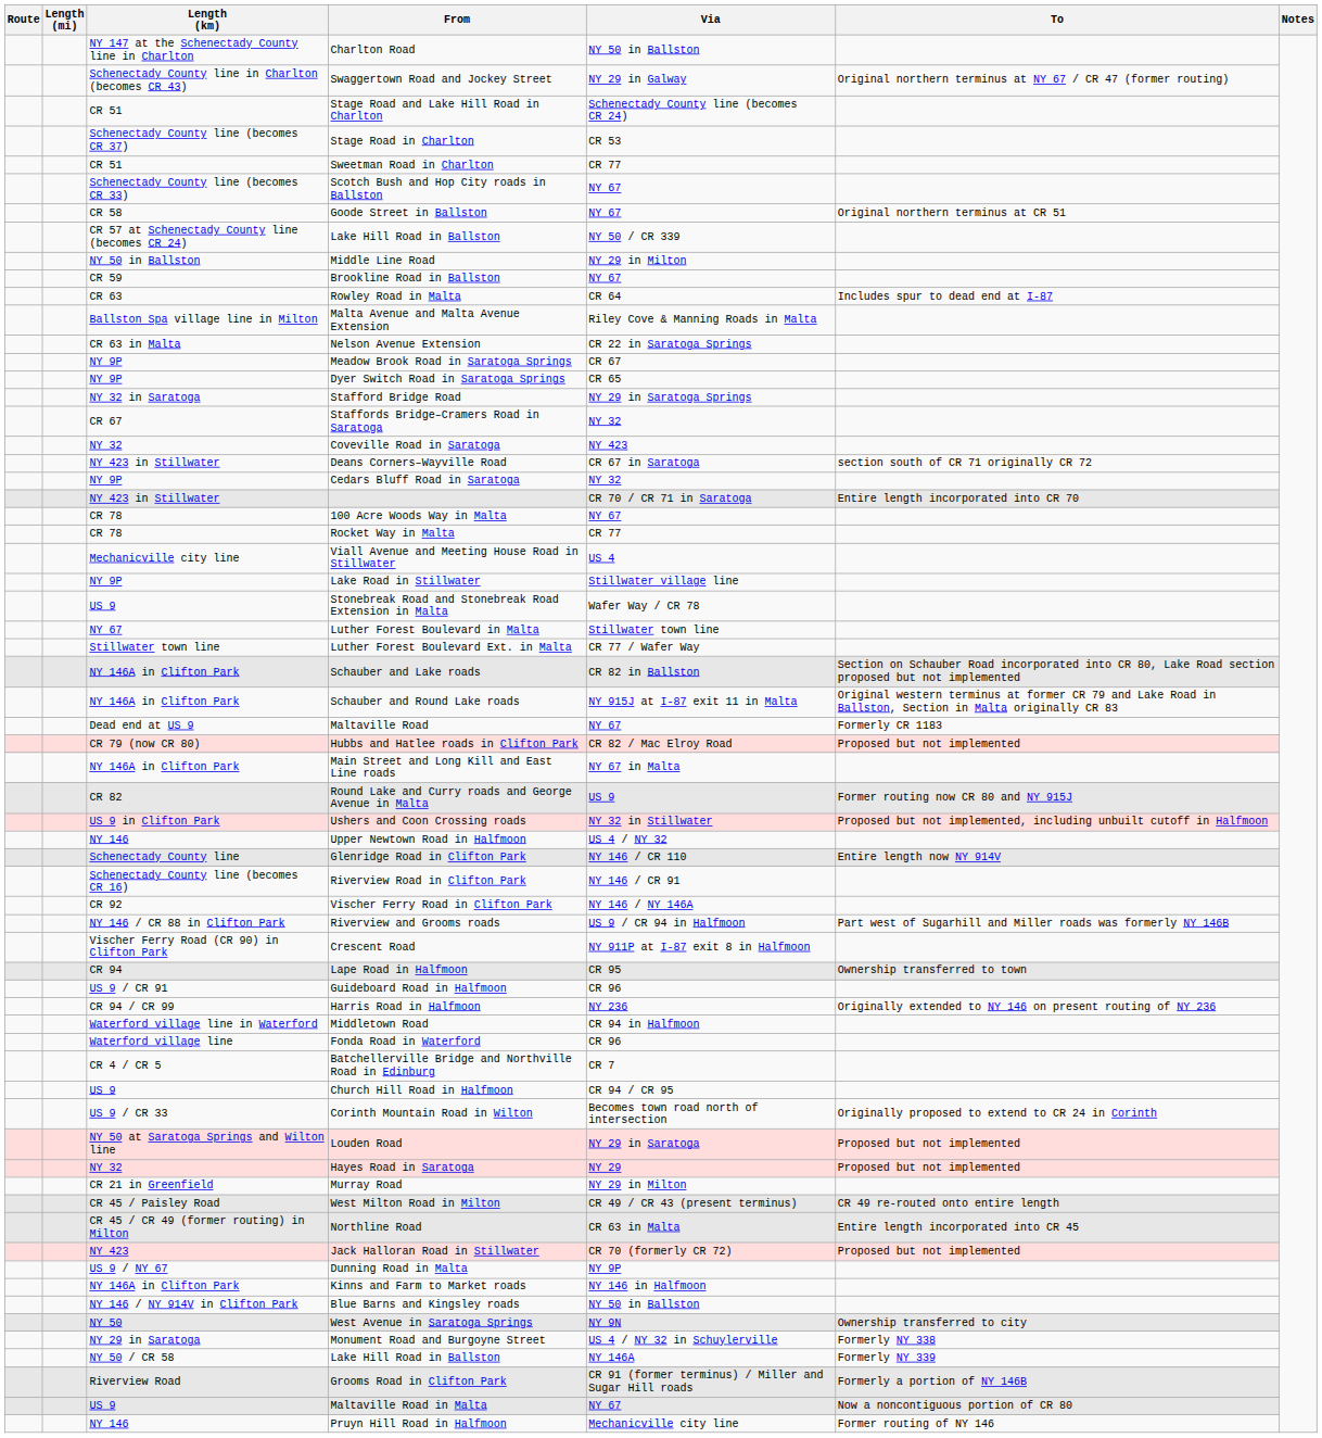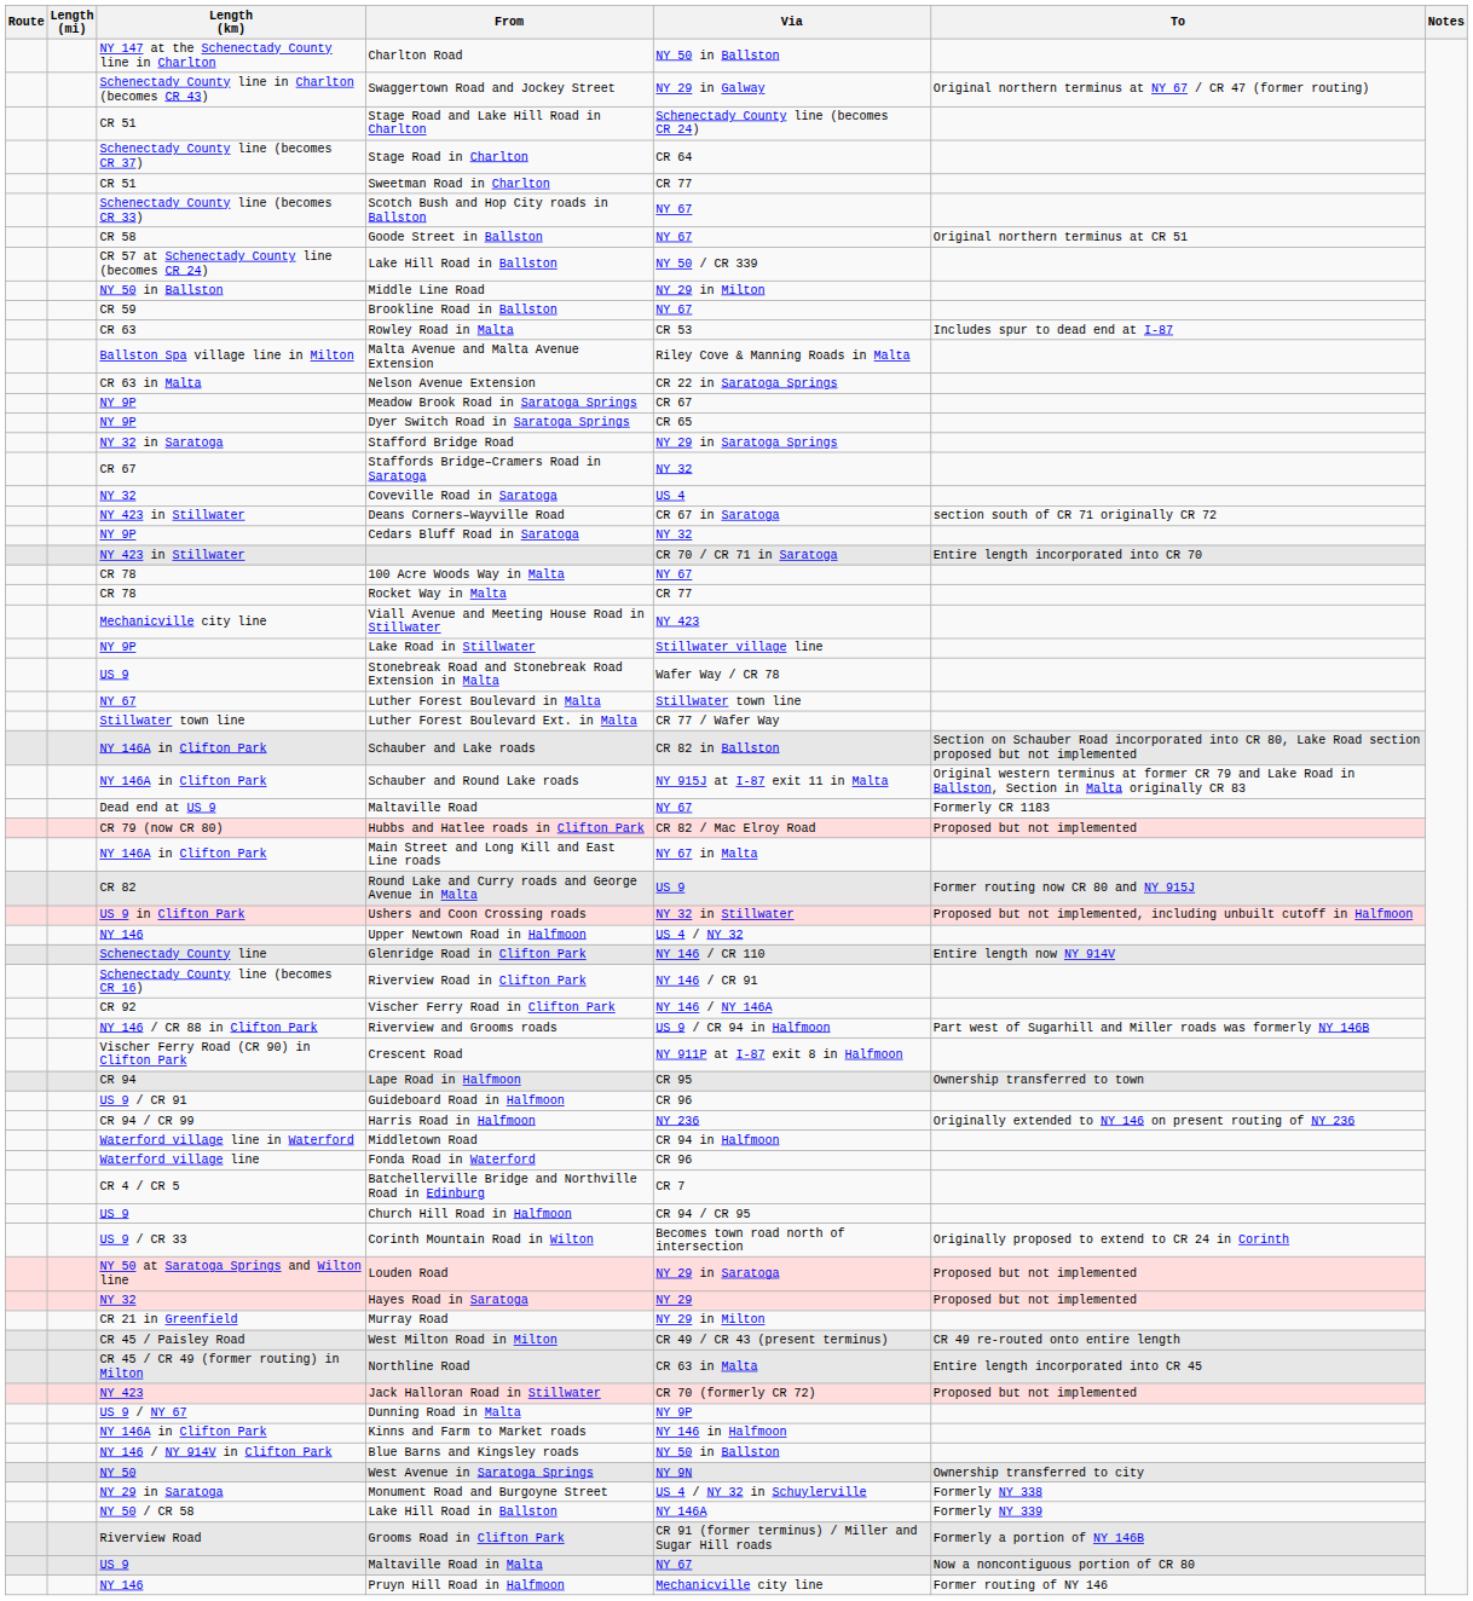Stage Road in Charlton | Via: CR 53 -> CR 64
Rowley Road in Malta | Via: CR 64 -> CR 53
Coveville Road in Saratoga | Via: NY 423 -> US 4
Viall Avenue and Meeting House Road in Stillwater | Via: US 4 -> NY 423
